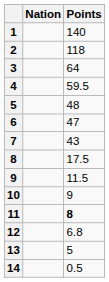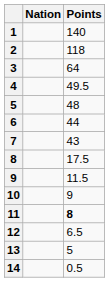4 | Points: 59.5 -> 49.5
6 | Points: 47 -> 44
12 | Points: 6.8 -> 6.5
